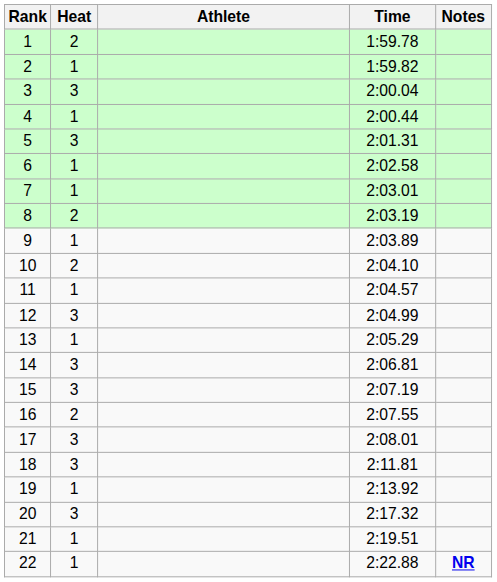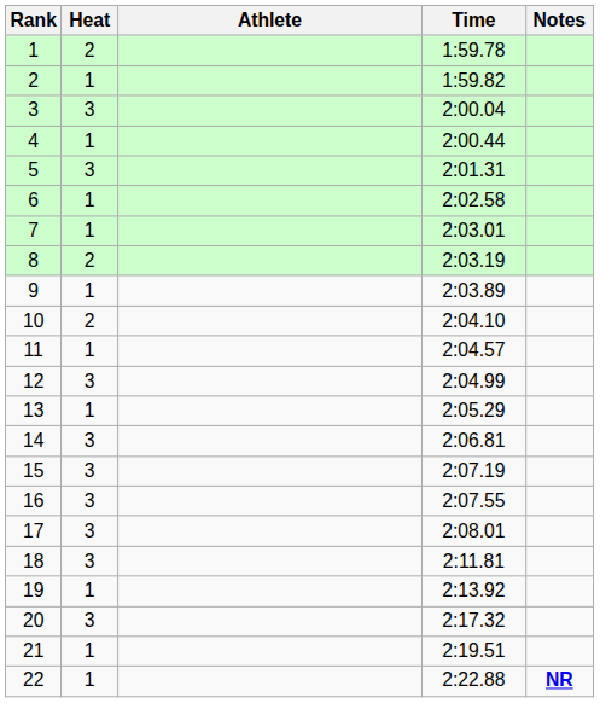16 | Heat: 2 -> 3
